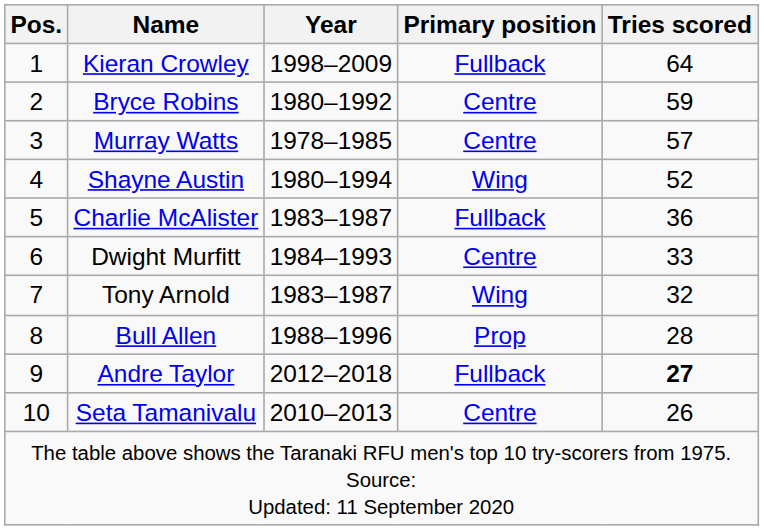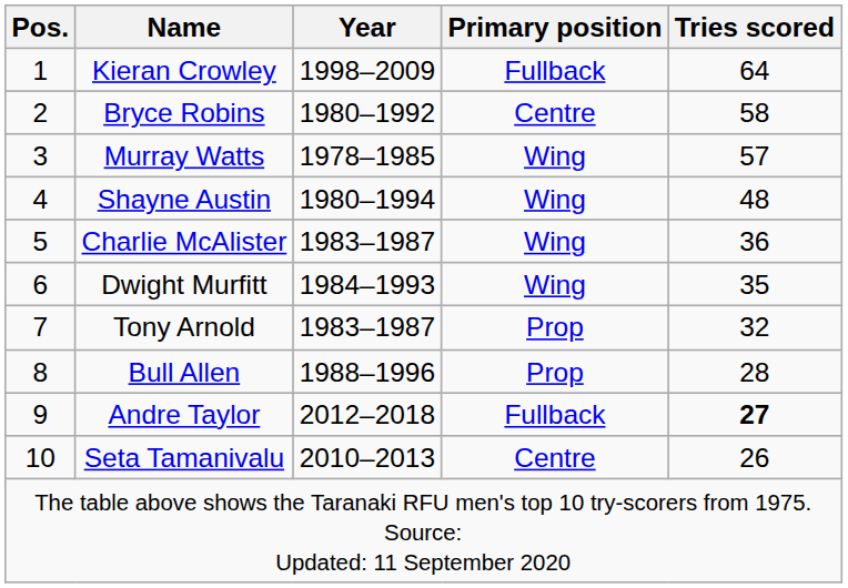Bryce Robins | Tries scored: 59 -> 58
Murray Watts | Primary position: Centre -> Wing
Shayne Austin | Tries scored: 52 -> 48
Charlie McAlister | Primary position: Fullback -> Wing
Dwight Murfitt | Primary position: Centre -> Wing
Dwight Murfitt | Tries scored: 33 -> 35
Tony Arnold | Primary position: Wing -> Prop
